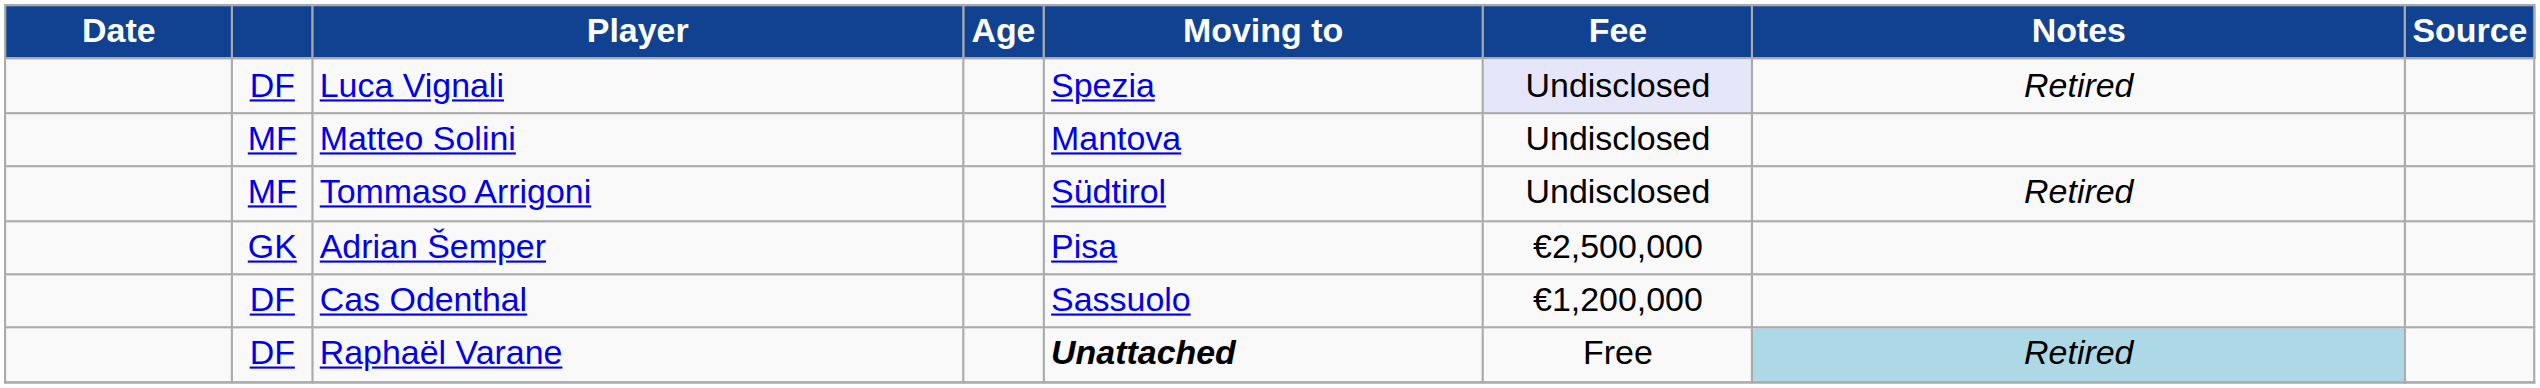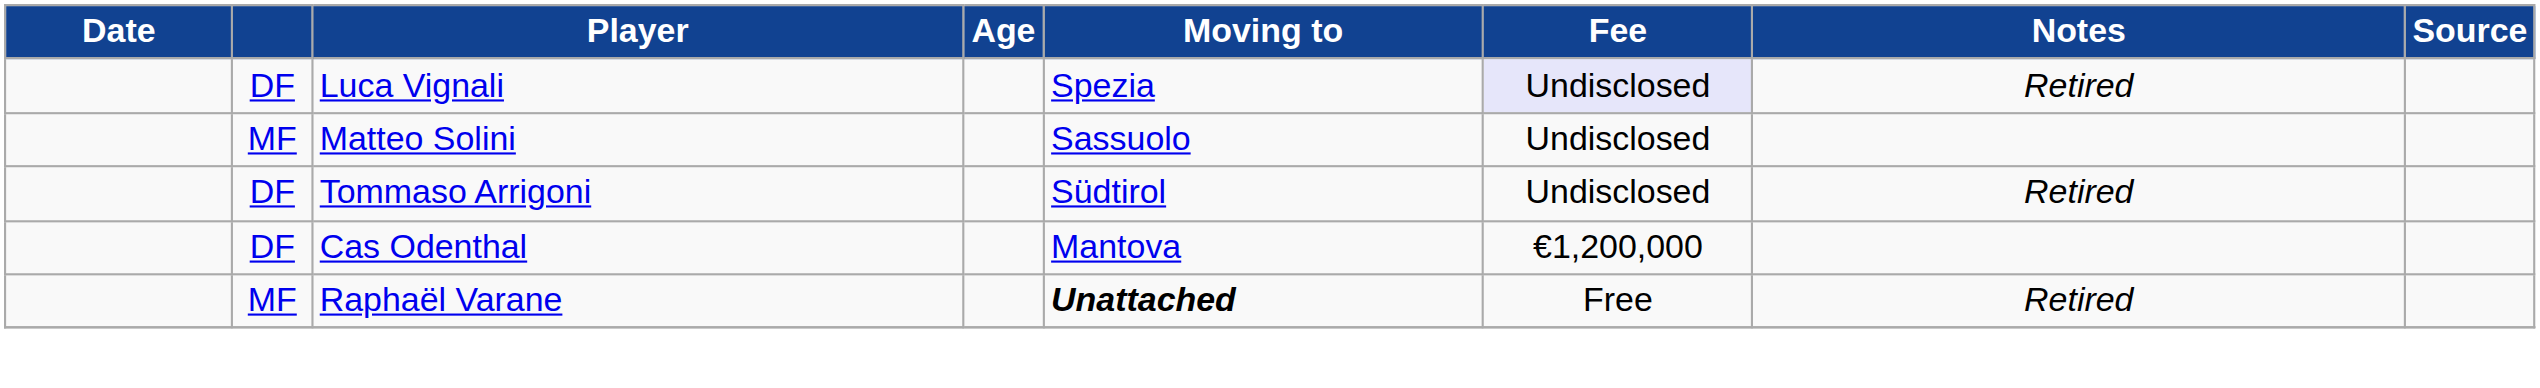Matteo Solini | Moving to: Mantova -> Sassuolo
Tommaso Arrigoni | column 2: MF -> DF
- row: GK | Adrian Šemper | Pisa | €2,500,000
Cas Odenthal | Moving to: Sassuolo -> Mantova
Raphaël Varane | column 2: DF -> MF
Raphaël Varane | Notes: lightblue background -> no background
